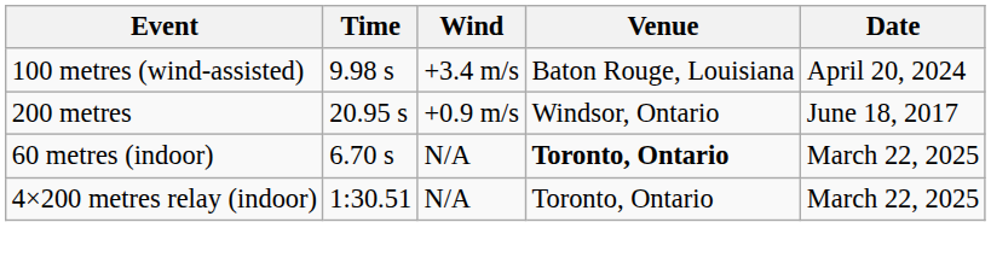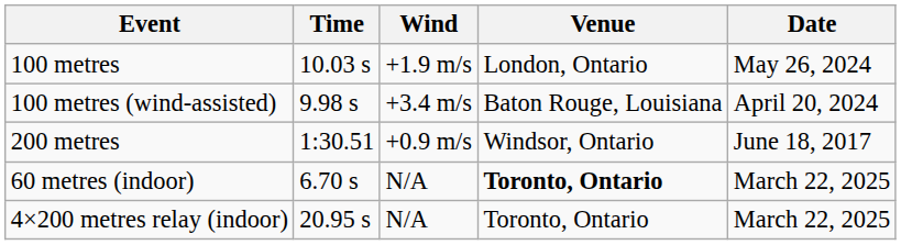+ row: 100 metres | 10.03 s | +1.9 m/s | London, Ontario | May 26, 2024
200 metres | Time: 20.95 s -> 1:30.51
4×200 metres relay (indoor) | Time: 1:30.51 -> 20.95 s
